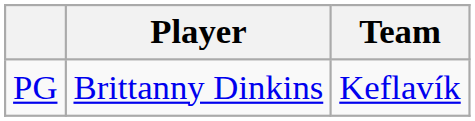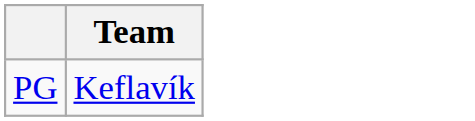- column: Player | Brittanny Dinkins
